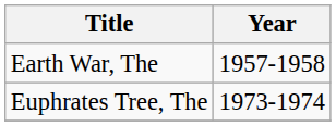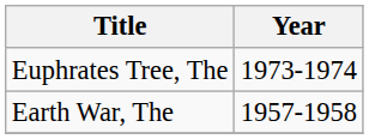rows swapped: Earth War, The <-> Euphrates Tree, The
